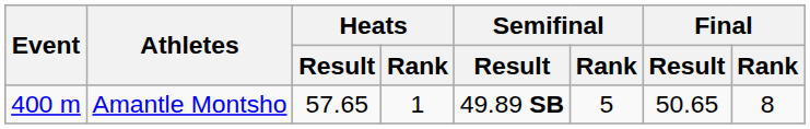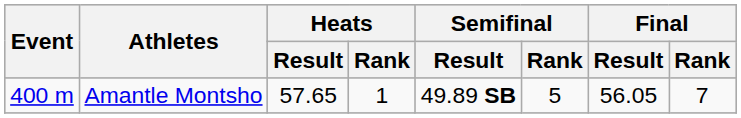Amantle Montsho | Final / Result: 50.65 -> 56.05
Amantle Montsho | Final / Rank: 8 -> 7
